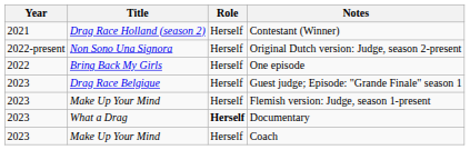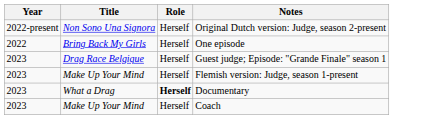- row: 2021 | Drag Race Holland (season 2) | Herself | Contestant (Winner)
